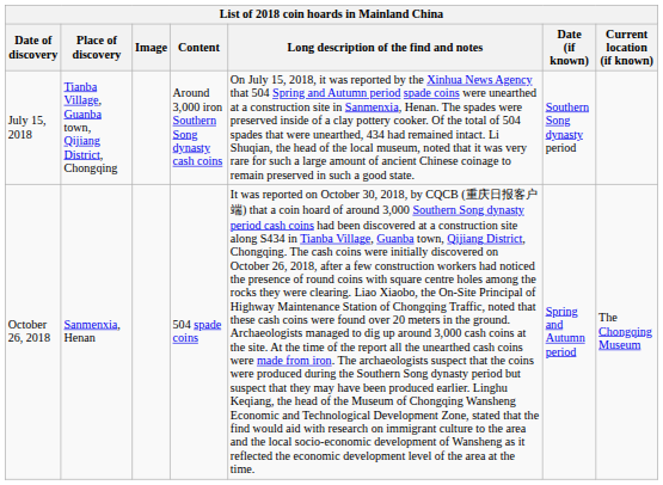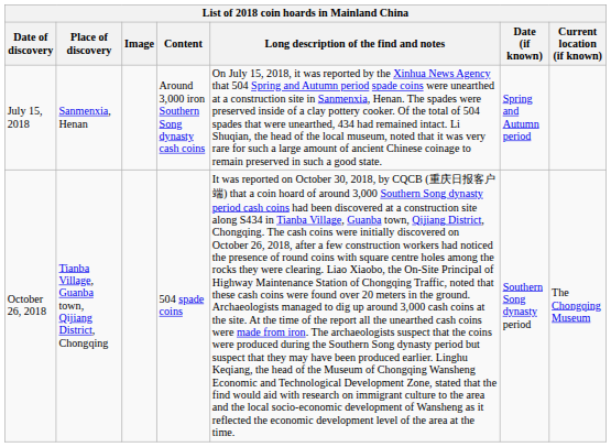July 15, 2018 | Place of discovery: Tianba Village, Guanba town, Qijiang District, Chongqing -> Sanmenxia, Henan
July 15, 2018 | Date (if known): Southern Song dynasty period -> Spring and Autumn period
October 26, 2018 | Place of discovery: Sanmenxia, Henan -> Tianba Village, Guanba town, Qijiang District, Chongqing
October 26, 2018 | Date (if known): Spring and Autumn period -> Southern Song dynasty period
